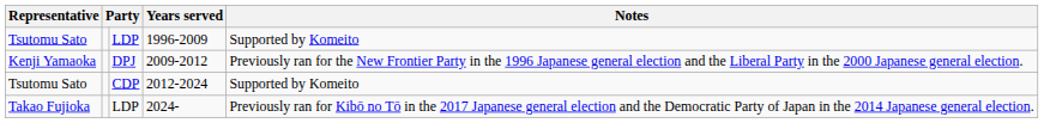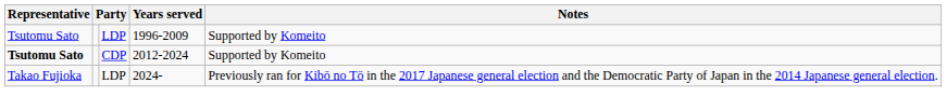- row: Kenji Yamaoka | DPJ | 2009-2012 | Previously ran for the New Frontier Party in the 1996 Japanese general election and the Liberal Party in the 2000 Japanese general election.
2012-2024 | Representative: normal -> bold
